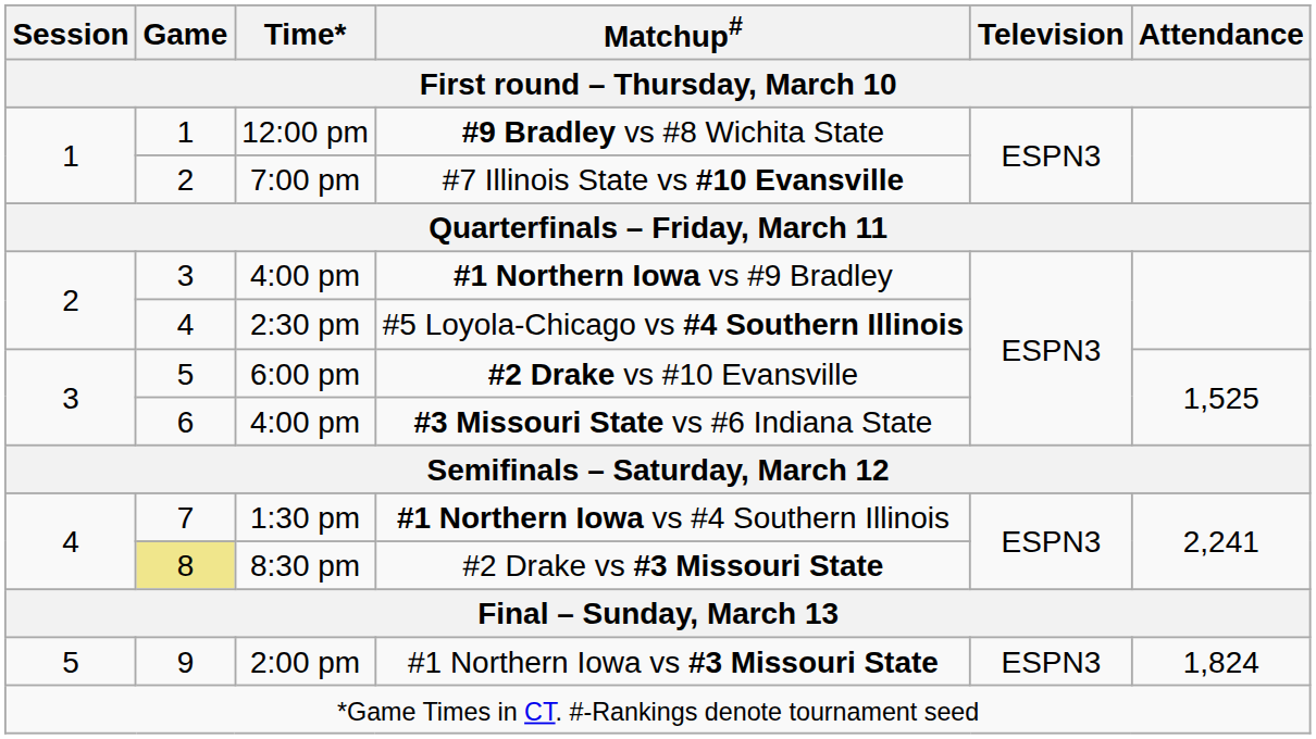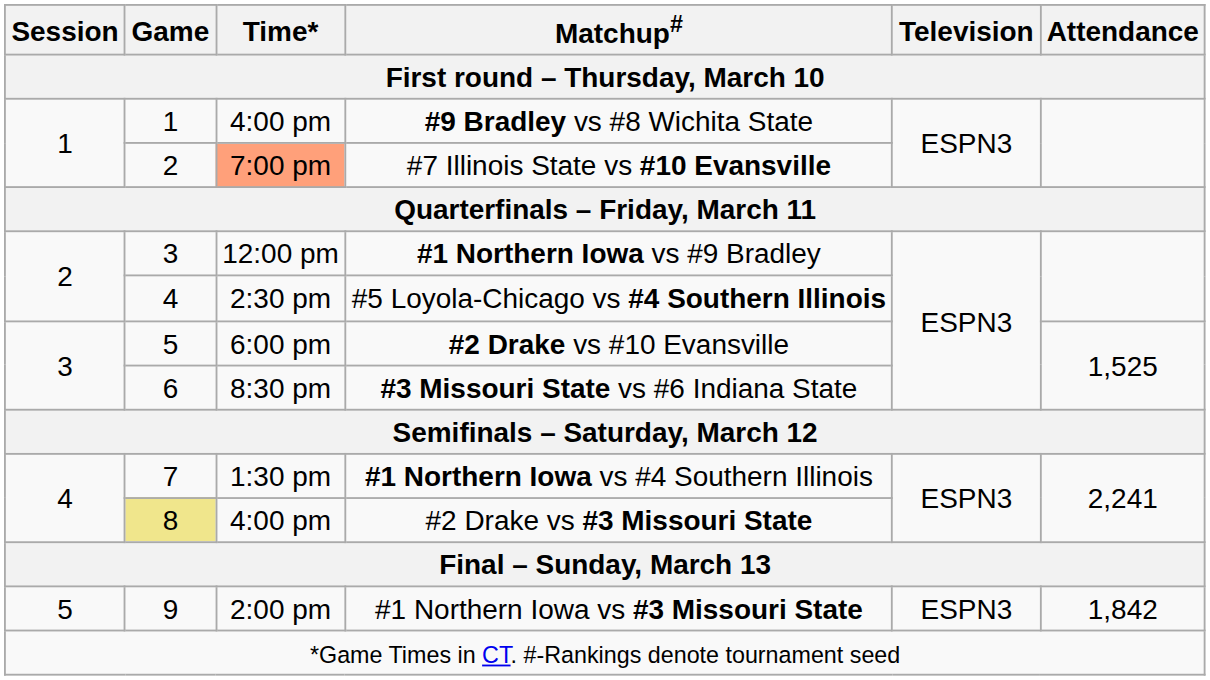#9 Bradley vs #8 Wichita State | Time*: 12:00 pm -> 4:00 pm
#7 Illinois State vs #10 Evansville | Time*: no background -> lightsalmon background
#1 Northern Iowa vs #9 Bradley | Time*: 4:00 pm -> 12:00 pm
#3 Missouri State vs #6 Indiana State | Time*: 4:00 pm -> 8:30 pm
#2 Drake vs #3 Missouri State | Time*: 8:30 pm -> 4:00 pm
#1 Northern Iowa vs #3 Missouri State | Attendance: 1,824 -> 1,842
